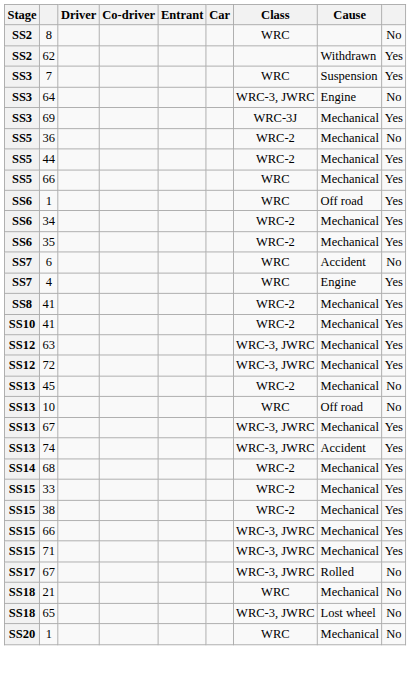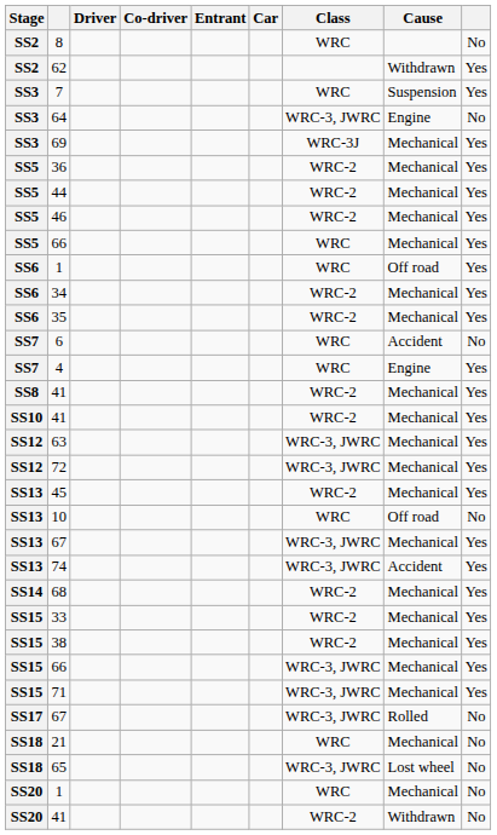36 | column 9: No -> Yes
+ row: SS5 | 46 | WRC-2 | Mechanical | Yes
45 | column 9: No -> Yes
+ row: SS20 | 41 | WRC-2 | Withdrawn | No
